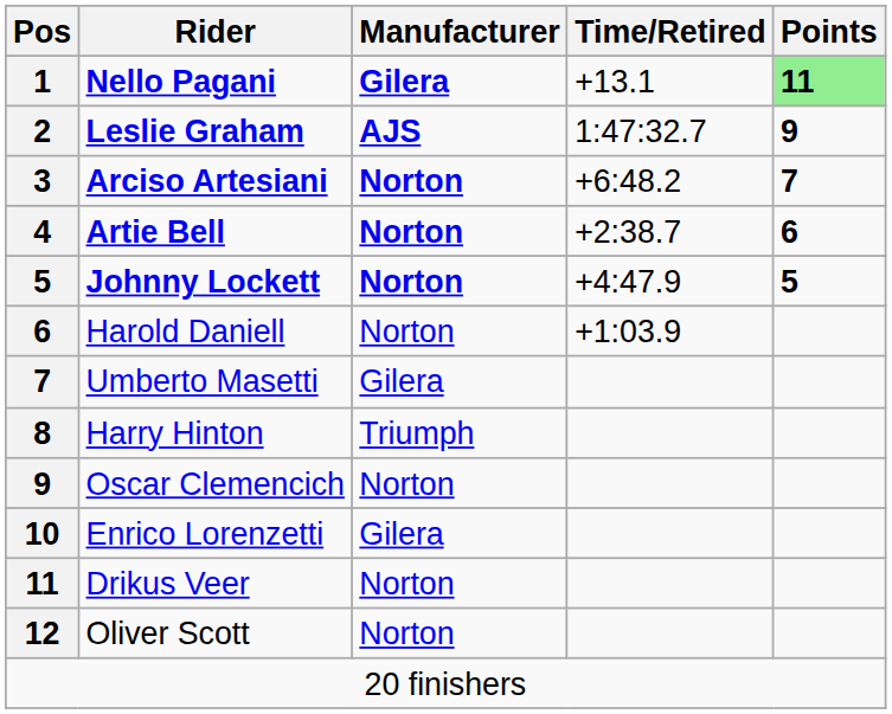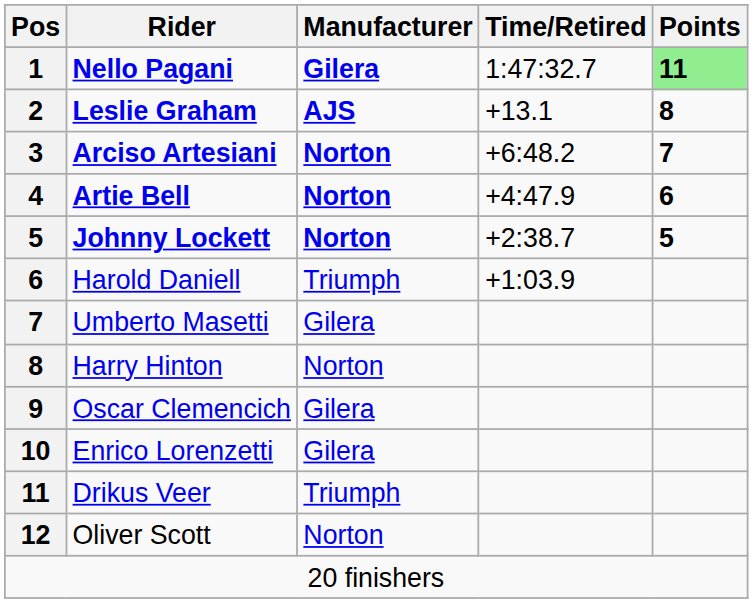Nello Pagani | Time/Retired: +13.1 -> 1:47:32.7
Leslie Graham | Time/Retired: 1:47:32.7 -> +13.1
Leslie Graham | Points: 9 -> 8
Artie Bell | Time/Retired: +2:38.7 -> +4:47.9
Johnny Lockett | Time/Retired: +4:47.9 -> +2:38.7
Harold Daniell | Manufacturer: Norton -> Triumph
Harry Hinton | Manufacturer: Triumph -> Norton
Oscar Clemencich | Manufacturer: Norton -> Gilera
Drikus Veer | Manufacturer: Norton -> Triumph
